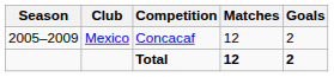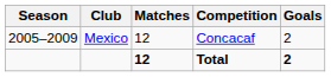columns swapped: Competition <-> Matches
